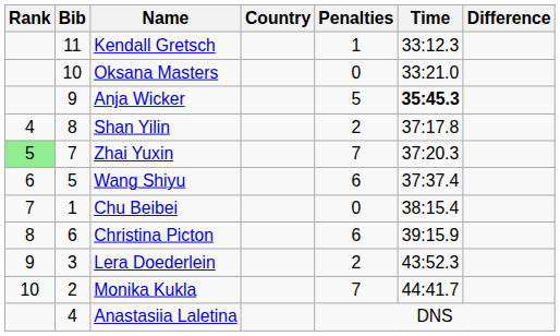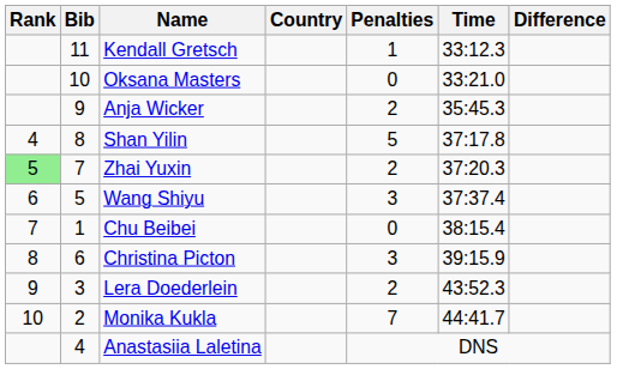Anja Wicker | Penalties: 5 -> 2
Anja Wicker | Time: bold -> normal
Shan Yilin | Penalties: 2 -> 5
Zhai Yuxin | Penalties: 7 -> 2
Wang Shiyu | Penalties: 6 -> 3
Christina Picton | Penalties: 6 -> 3
